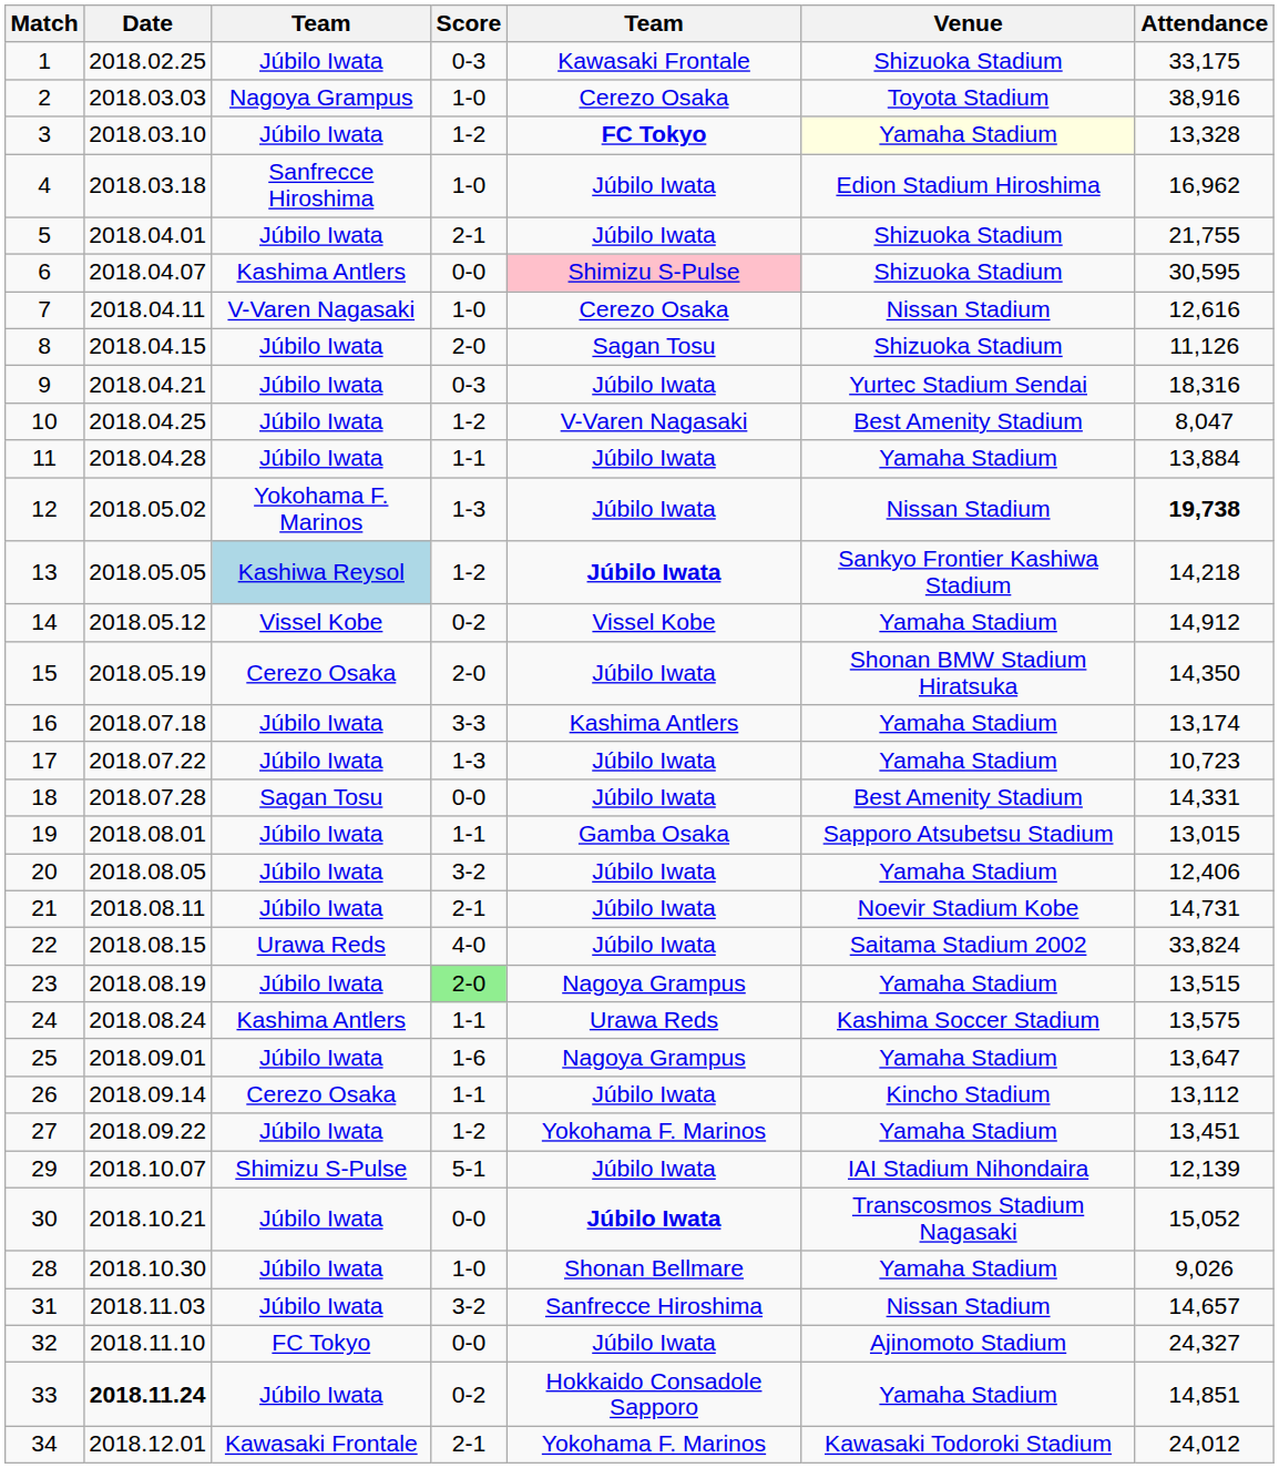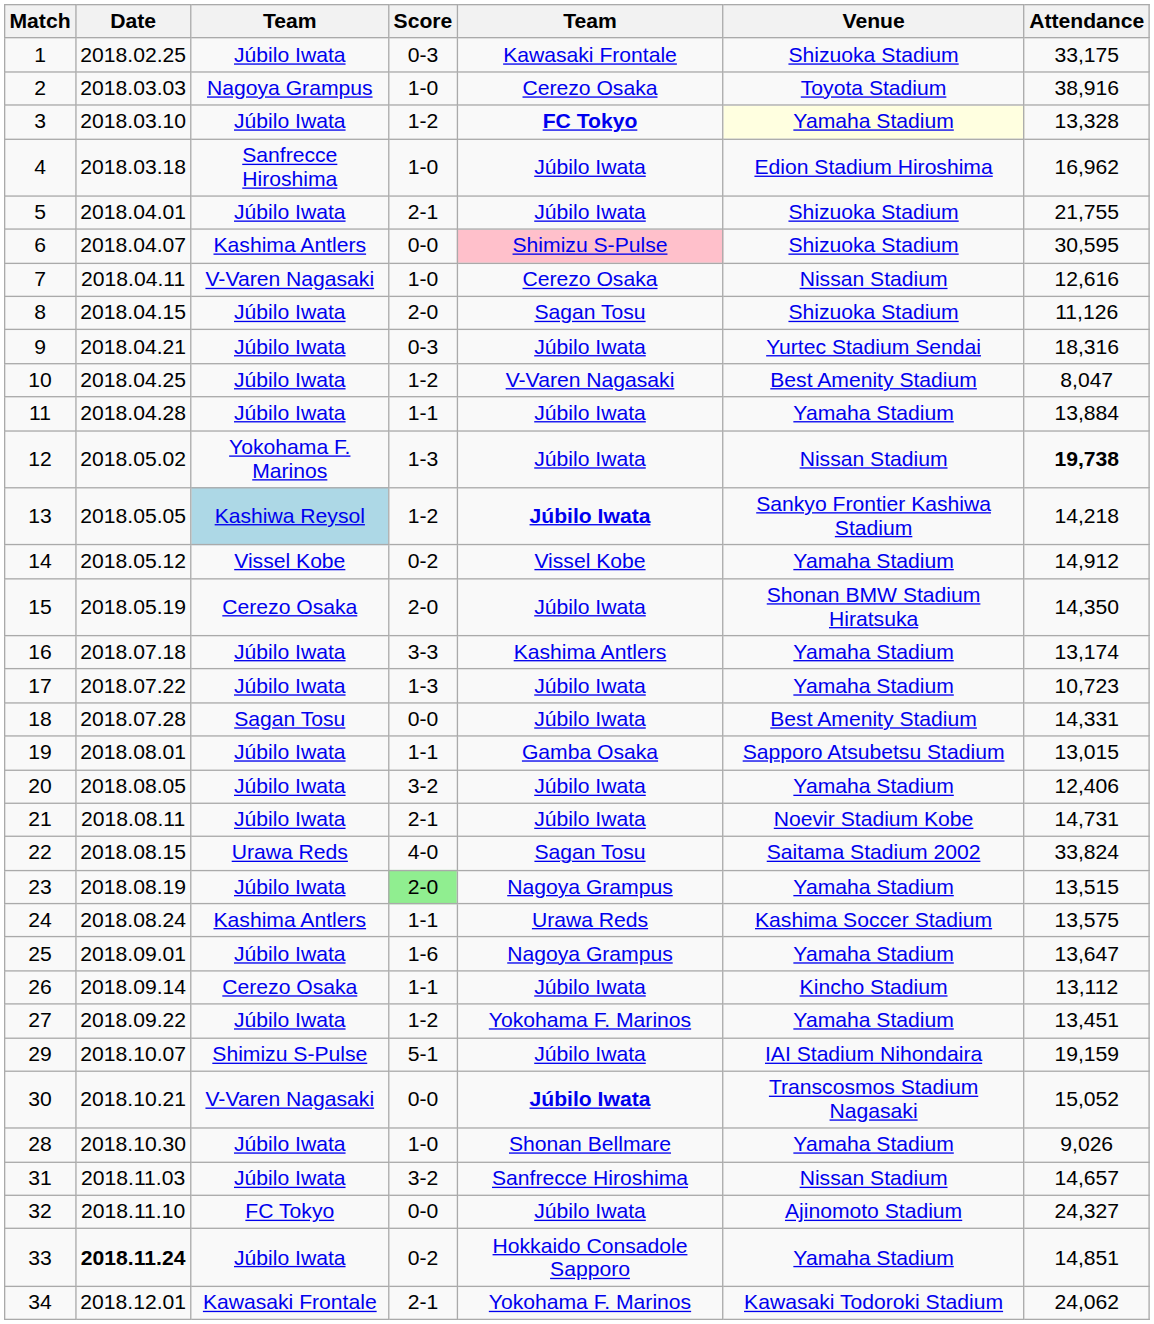22 | column 5: Júbilo Iwata -> Sagan Tosu
29 | Attendance: 12,139 -> 19,159
30 | column 3: Júbilo Iwata -> V-Varen Nagasaki
34 | Attendance: 24,012 -> 24,062
